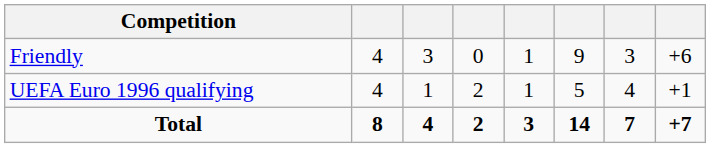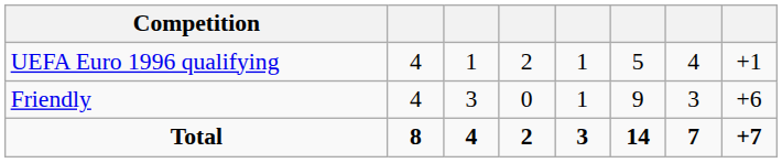rows swapped: Friendly <-> UEFA Euro 1996 qualifying
